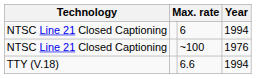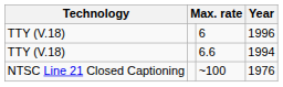6 | Technology: NTSC Line 21 Closed Captioning -> TTY (V.18)
6 | Year: 1994 -> 1996
rows swapped: 6.6 <-> ~100
